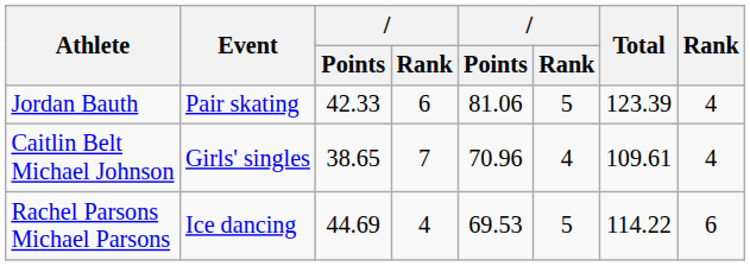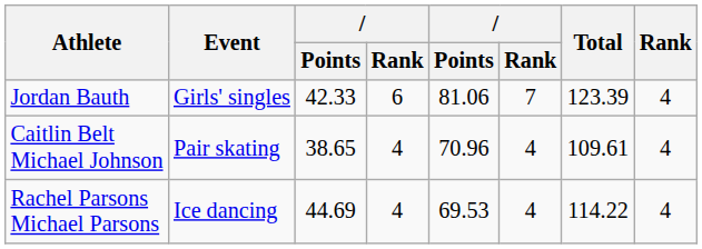Jordan Bauth | Event: Pair skating -> Girls' singles
Jordan Bauth | column 6: 5 -> 7
Caitlin Belt Michael Johnson | Event: Girls' singles -> Pair skating
Caitlin Belt Michael Johnson | column 4: 7 -> 4
Rachel Parsons Michael Parsons | column 6: 5 -> 4
Rachel Parsons Michael Parsons | column 8: 6 -> 4
